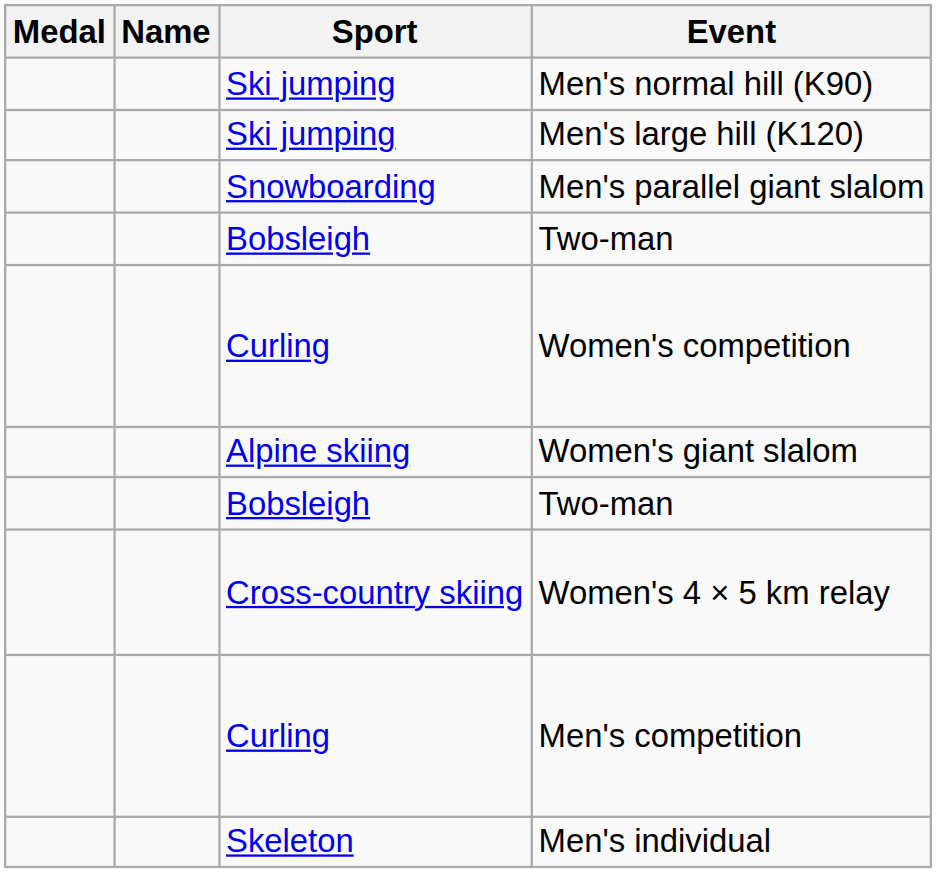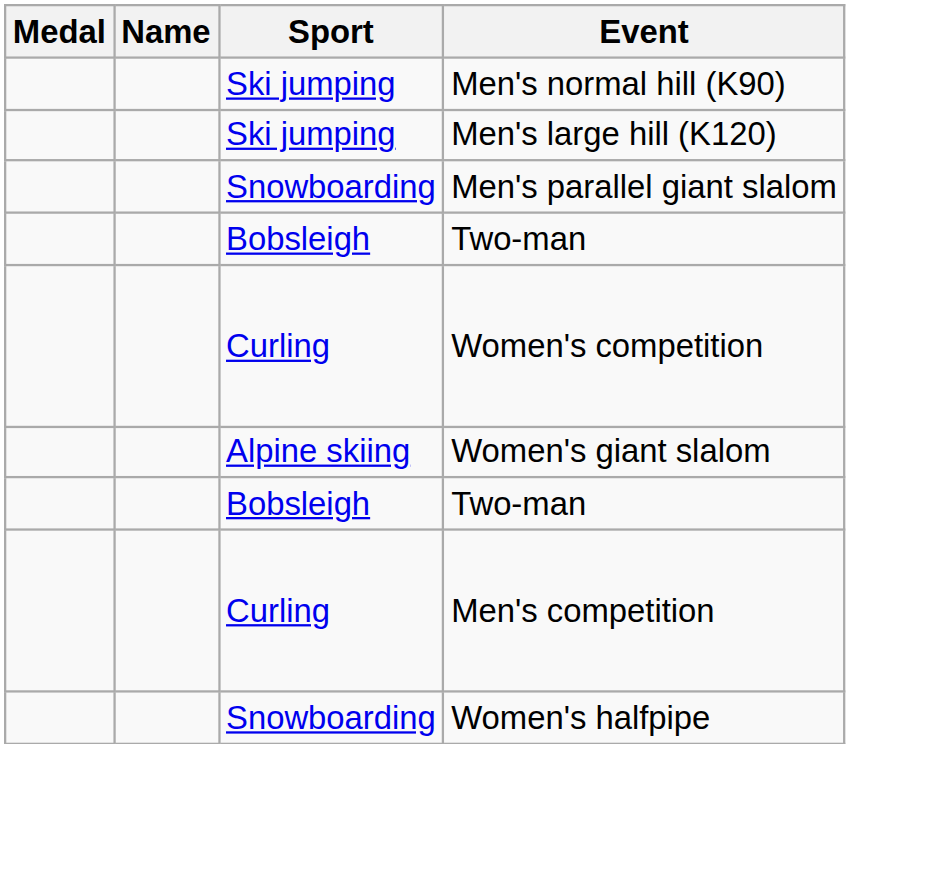- row: Cross-country skiing | Women's 4 × 5 km relay
- row: Skeleton | Men's individual
+ row: Snowboarding | Women's halfpipe
